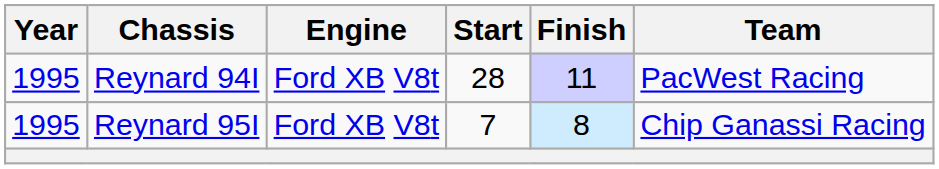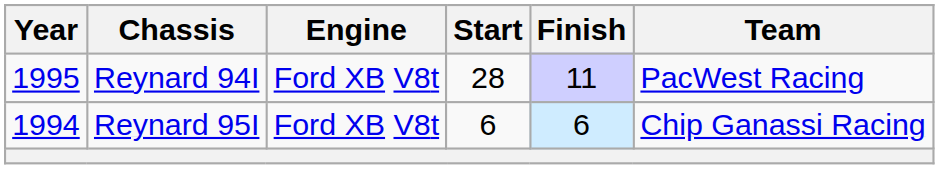Reynard 95I | Year: 1995 -> 1994
Reynard 95I | Start: 7 -> 6
Reynard 95I | Finish: 8 -> 6
